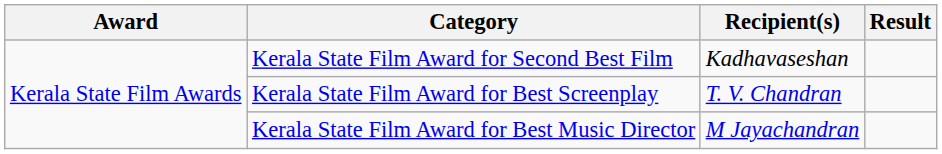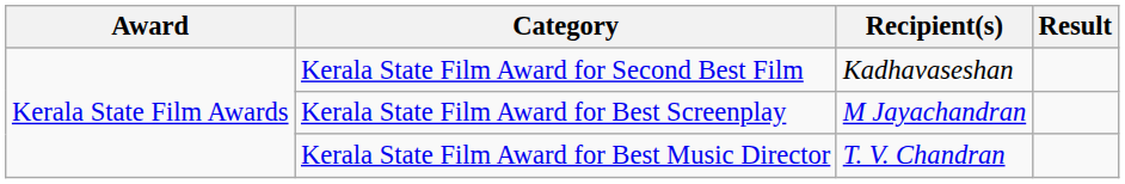Kerala State Film Award for Best Screenplay | Recipient(s): T. V. Chandran -> M Jayachandran
Kerala State Film Award for Best Music Director | Recipient(s): M Jayachandran -> T. V. Chandran
